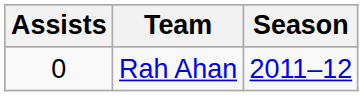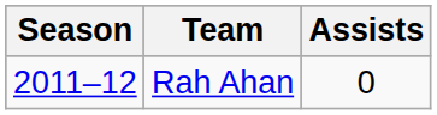columns swapped: Season <-> Assists
